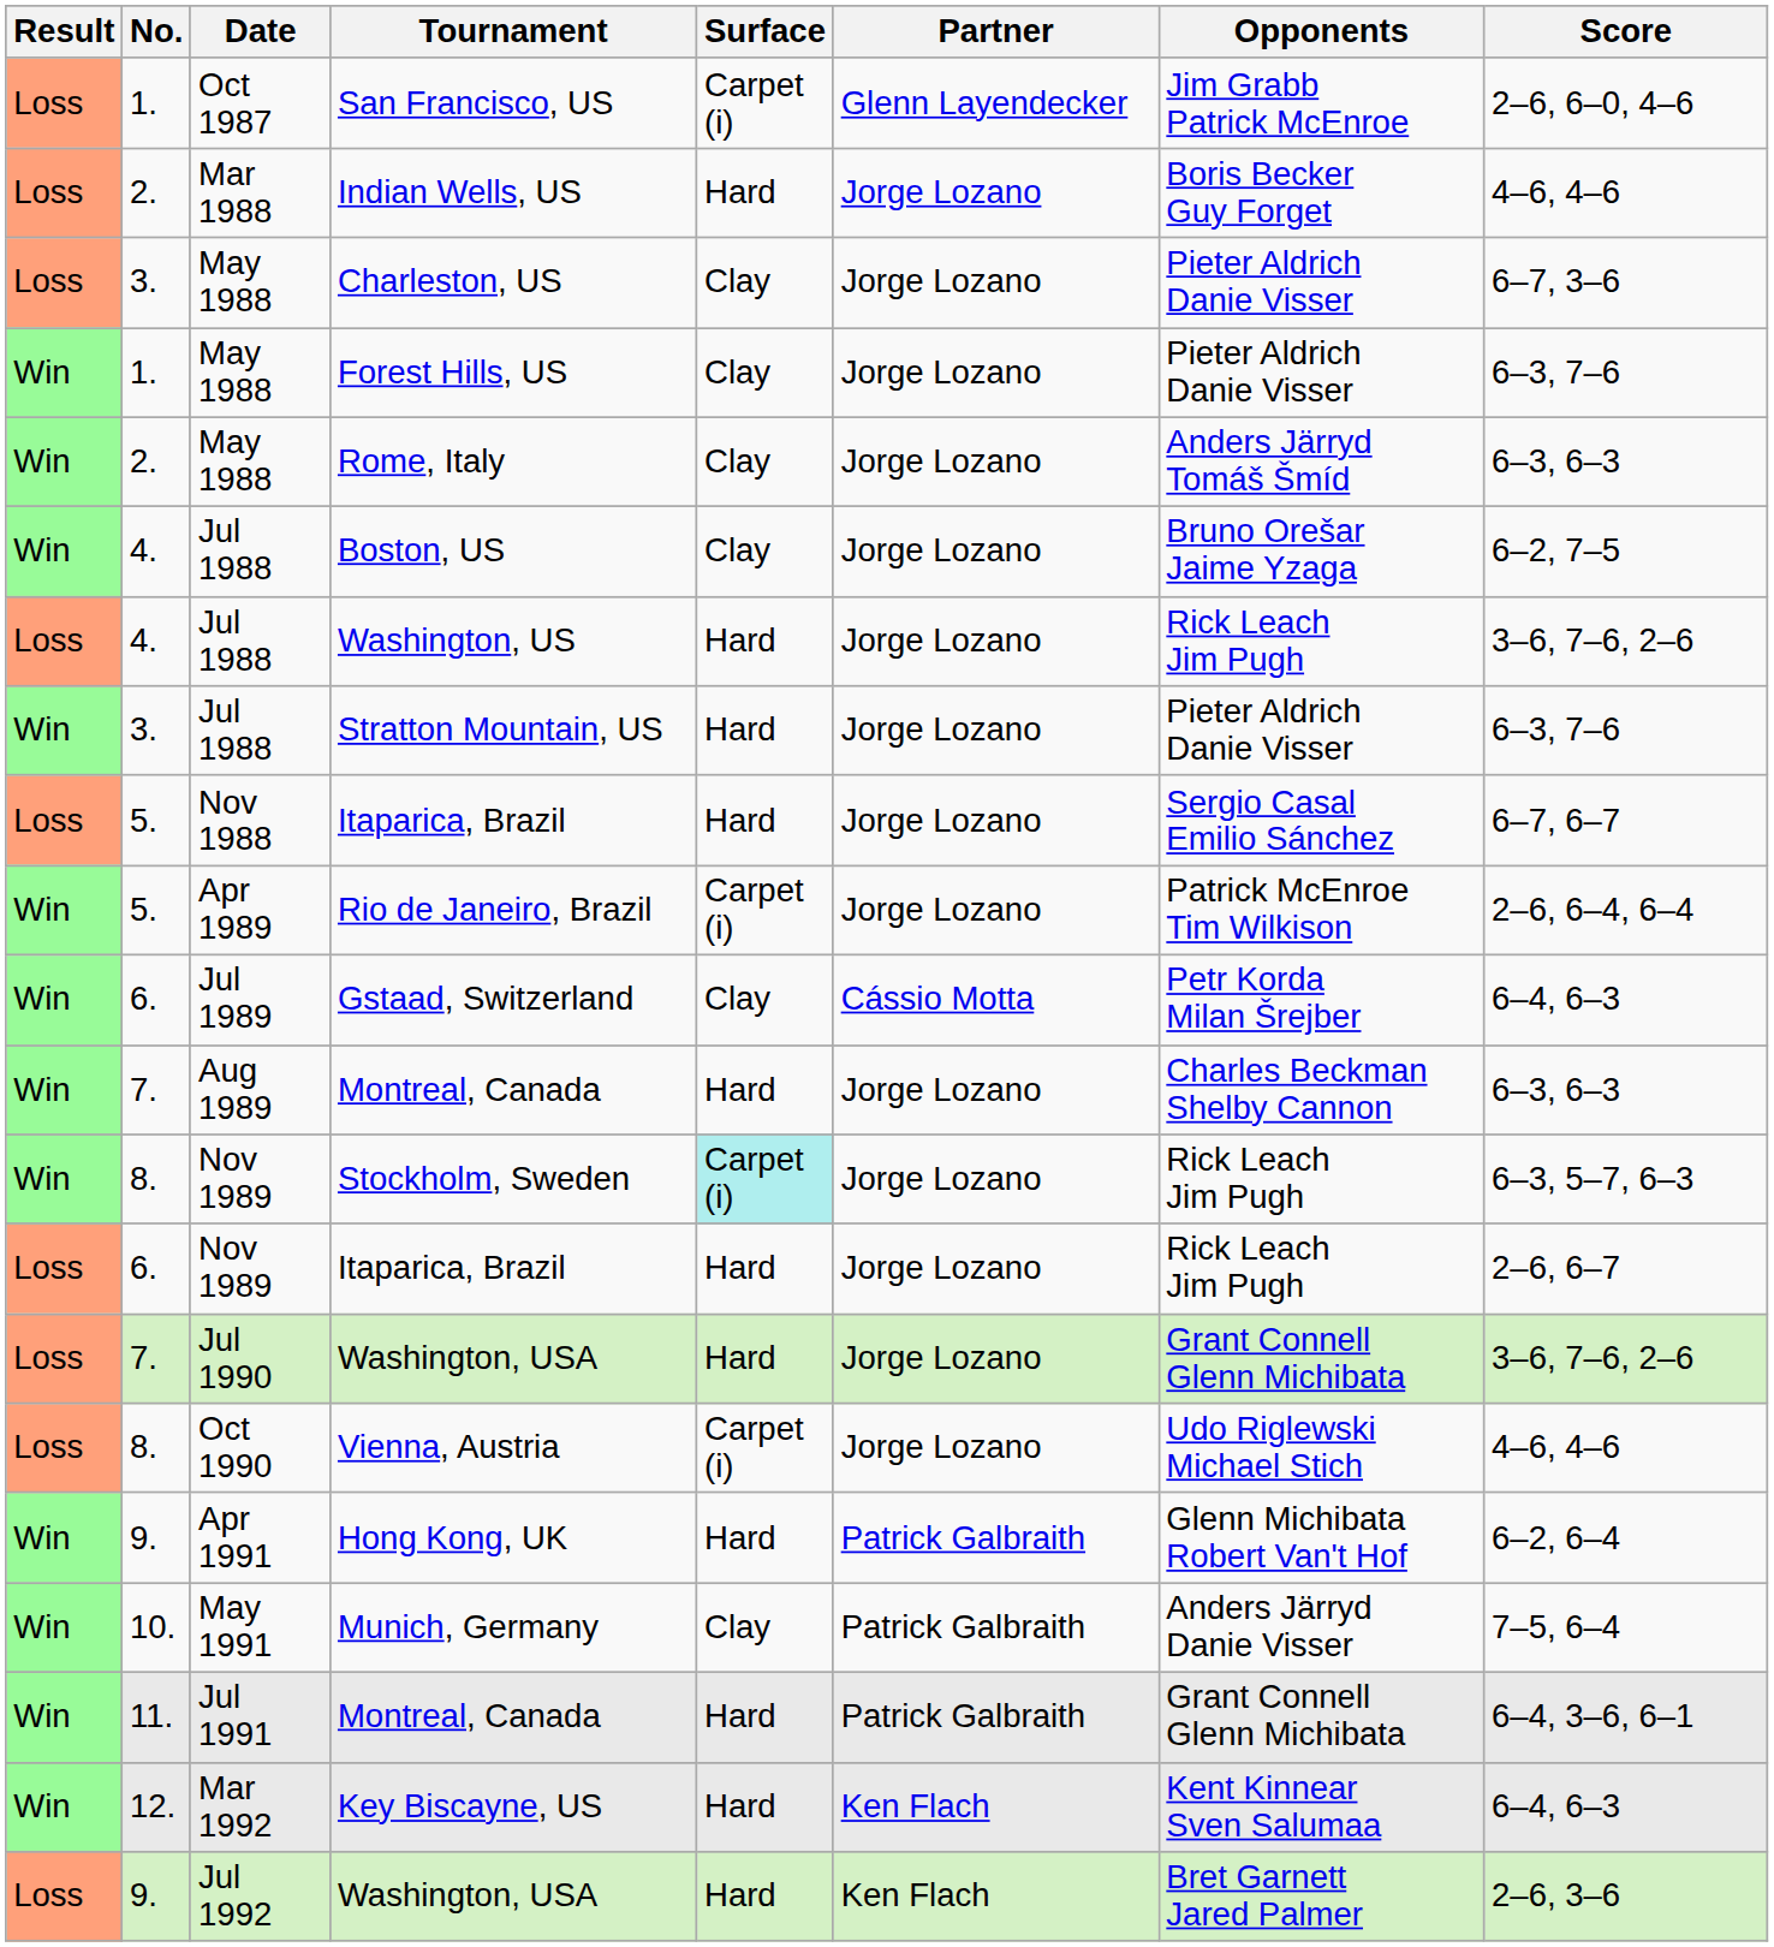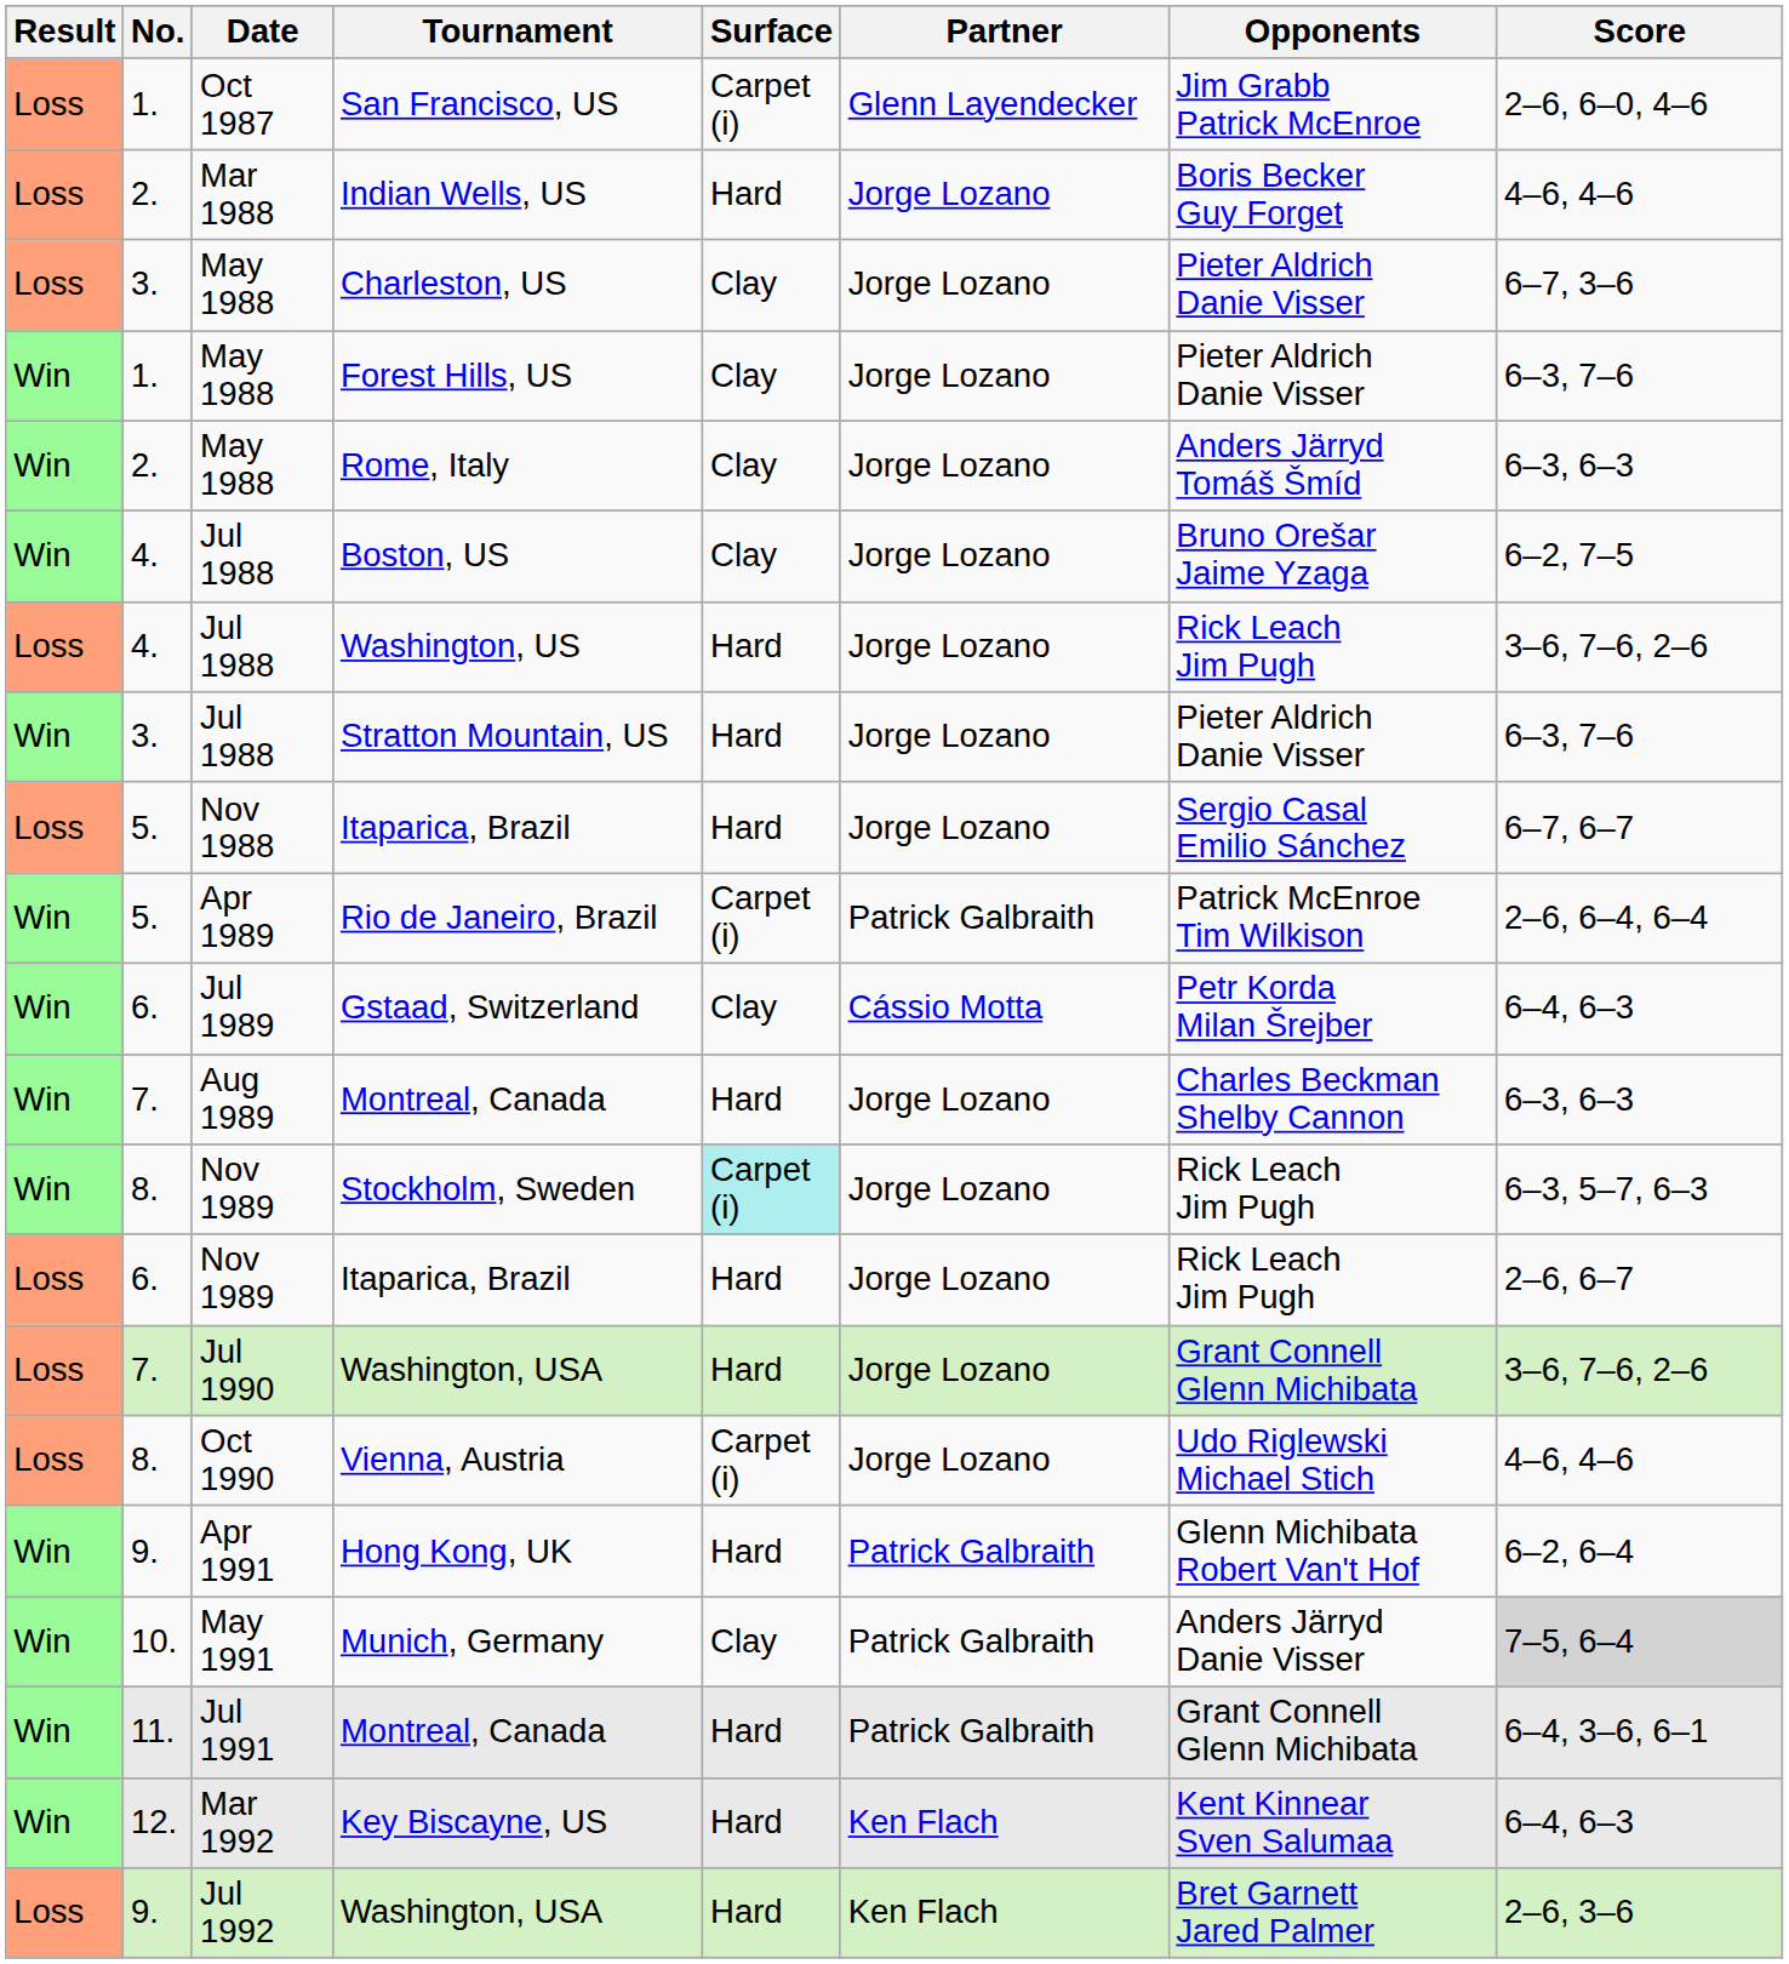Rio de Janeiro, Brazil | Partner: Jorge Lozano -> Patrick Galbraith
Munich, Germany | Score: no background -> lightgrey background
